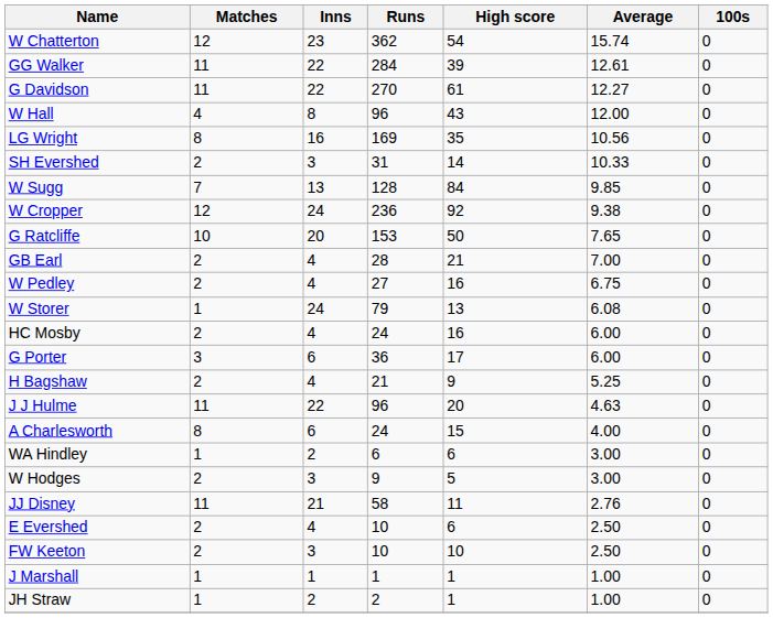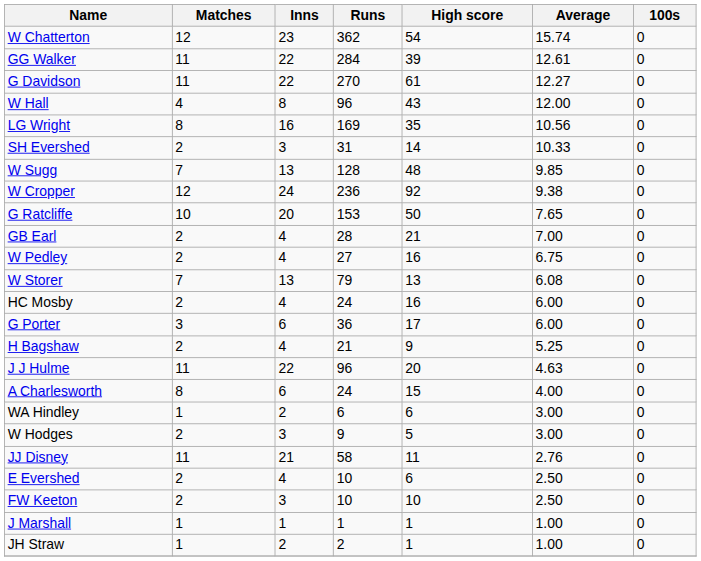W Sugg | High score: 84 -> 48
W Storer | Matches: 1 -> 7
W Storer | Inns: 24 -> 13
